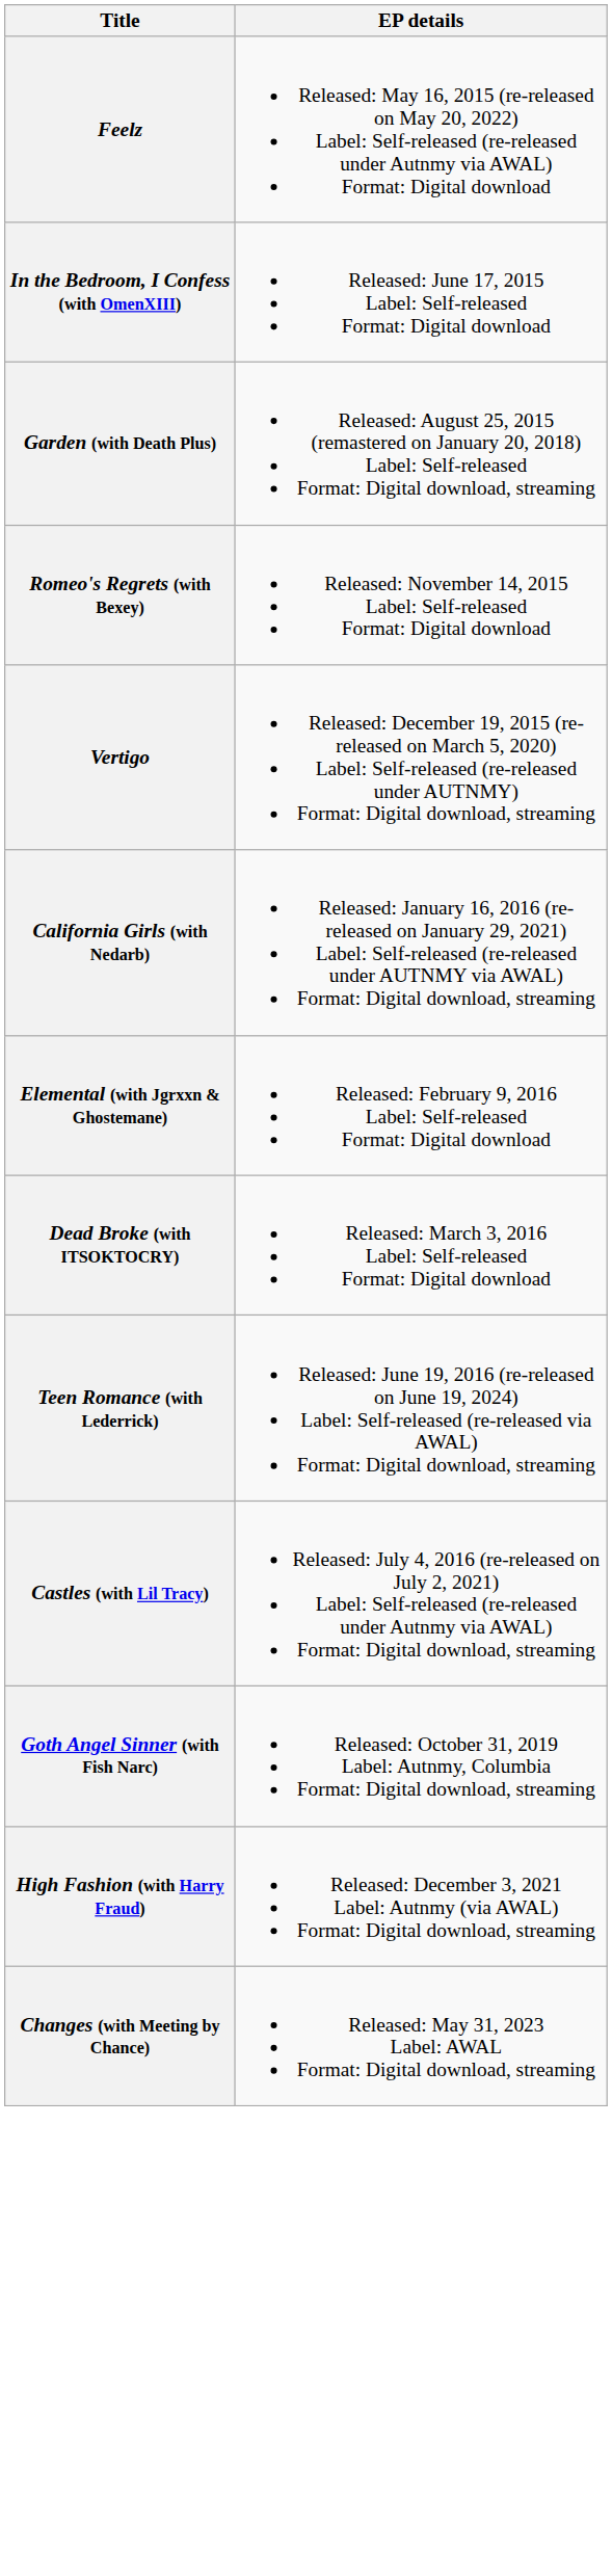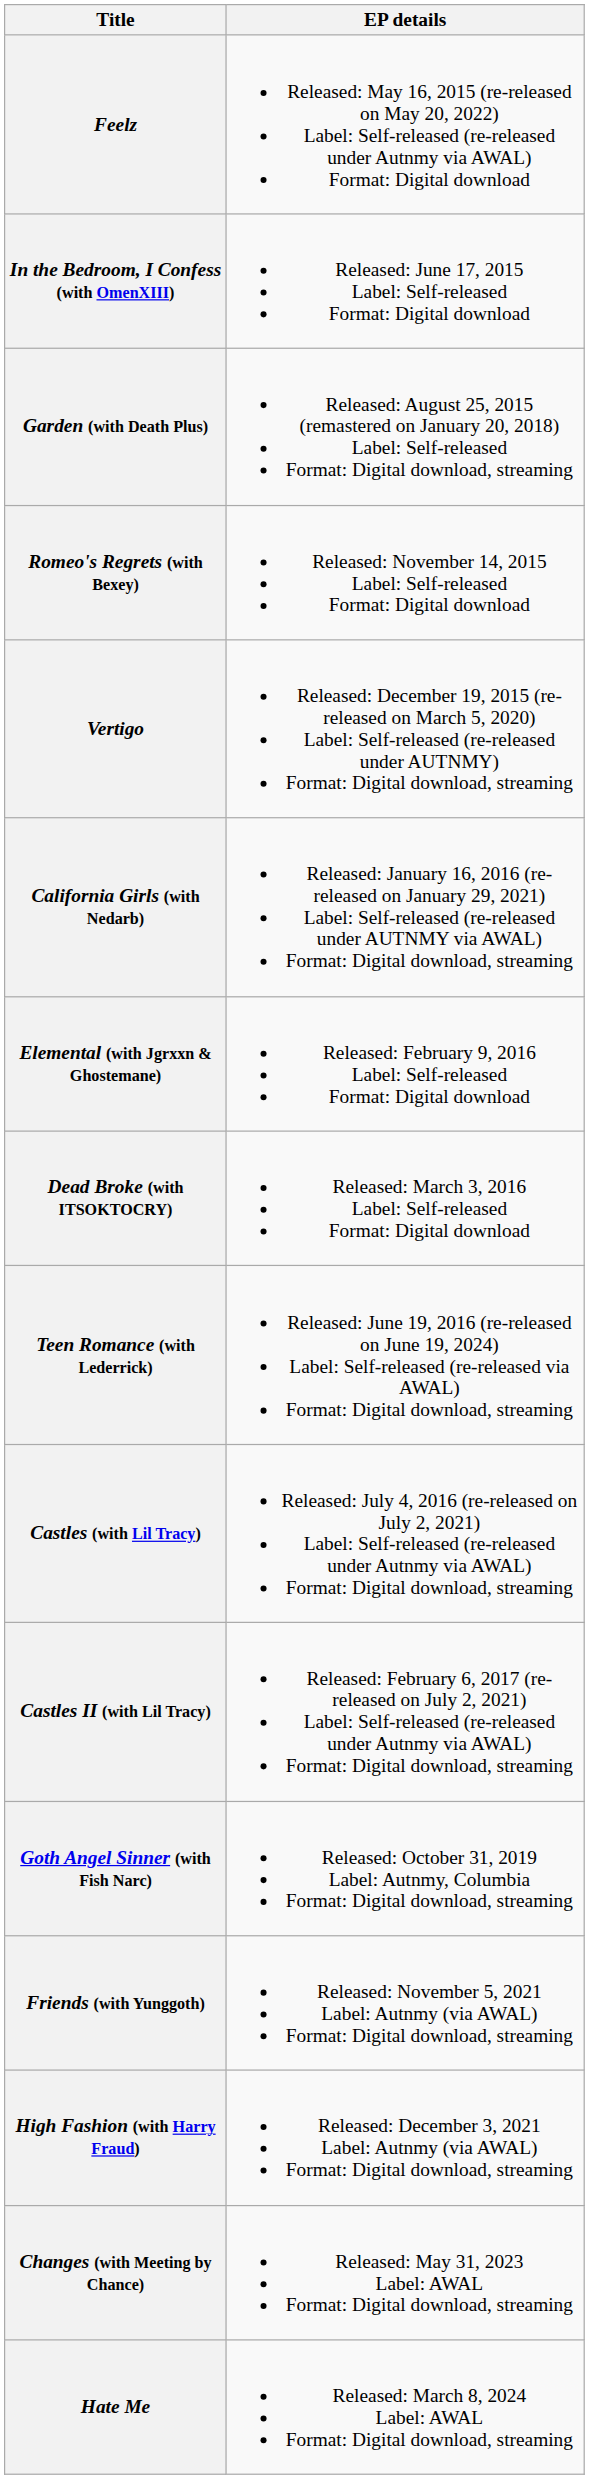+ row: Castles II (with Lil Tracy) | Released: February 6, 2017 (re-released on July 2, 2021) Label: Self-released (re-released under Autnmy via AWAL) Format: Digital download, streaming
+ row: Friends (with Yunggoth) | Released: November 5, 2021 Label: Autnmy (via AWAL) Format: Digital download, streaming
+ row: Hate Me | Released: March 8, 2024 Label: AWAL Format: Digital download, streaming
